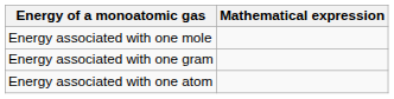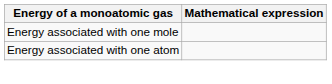- row: Energy associated with one gram
